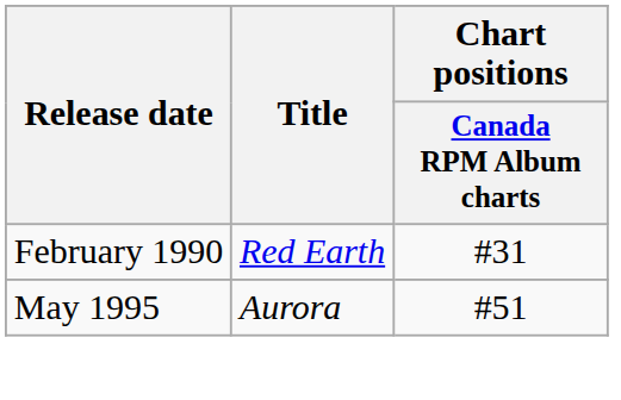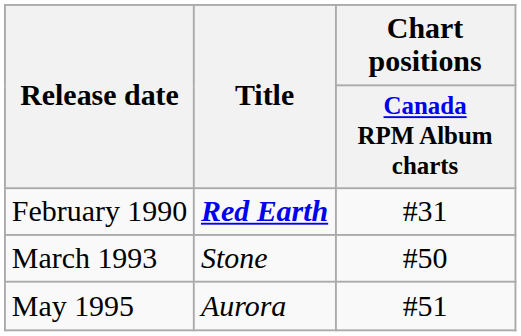February 1990 | Title: normal -> bold
+ row: March 1993 | Stone | #50
